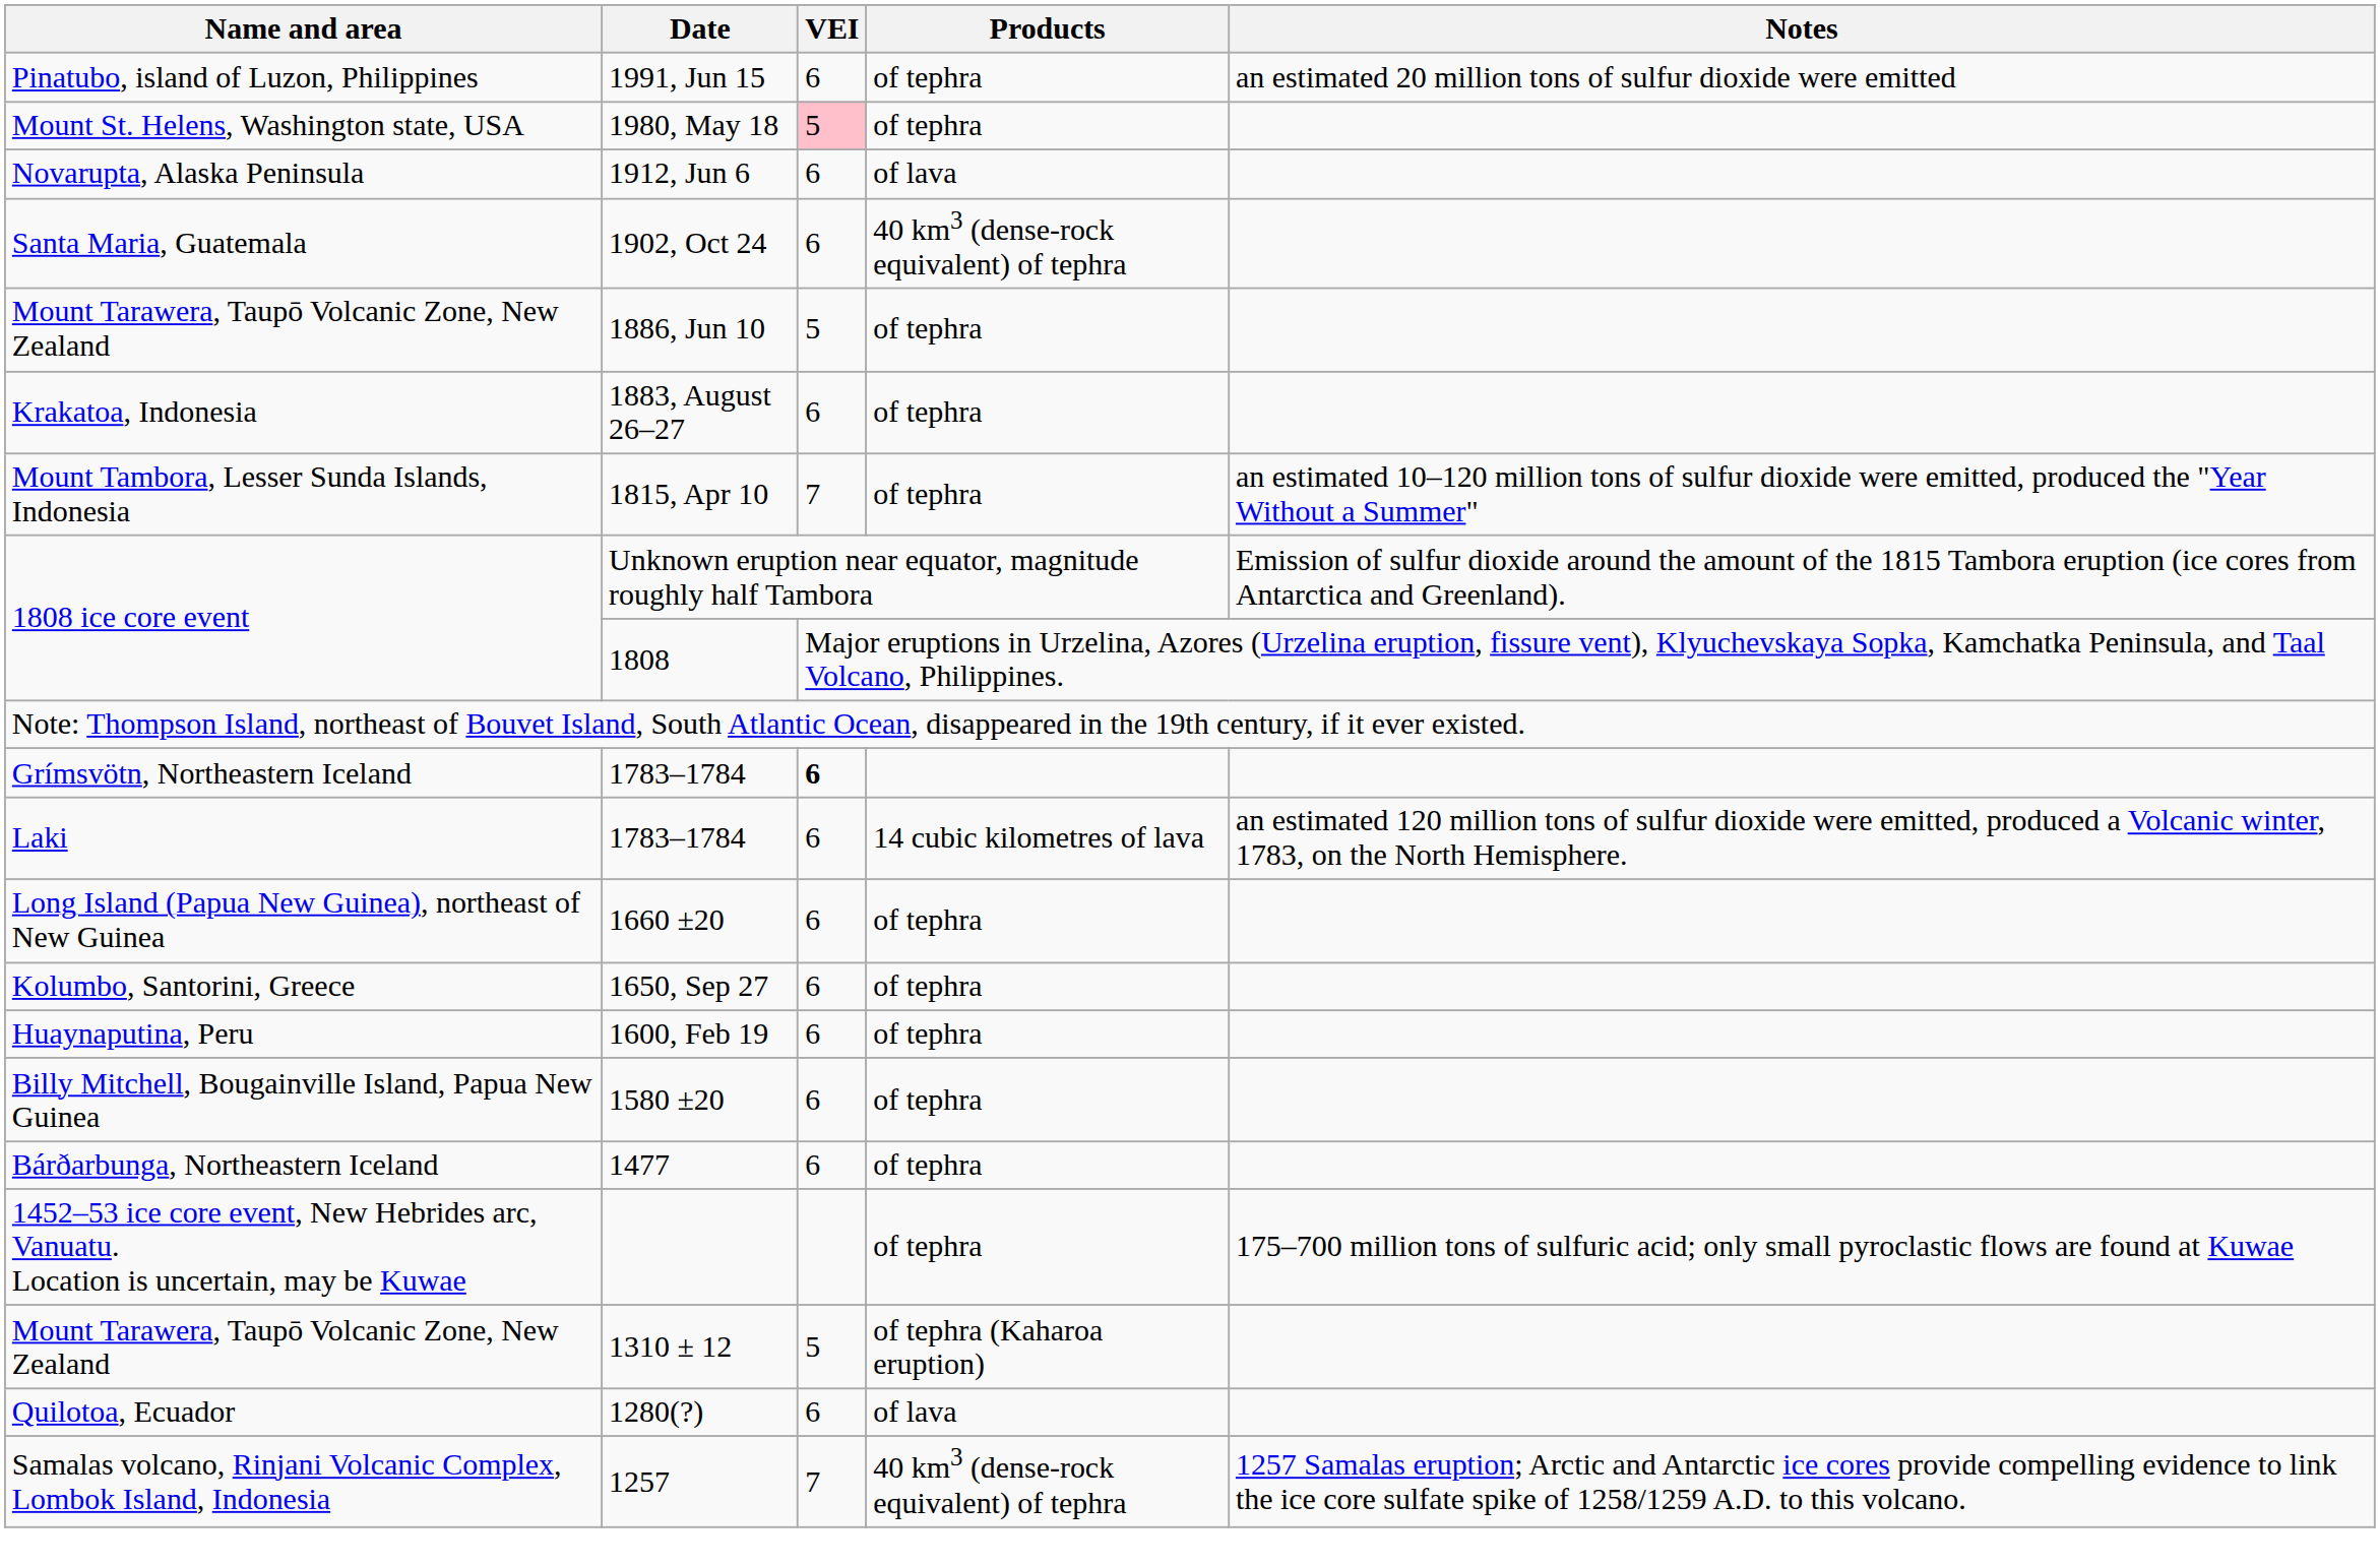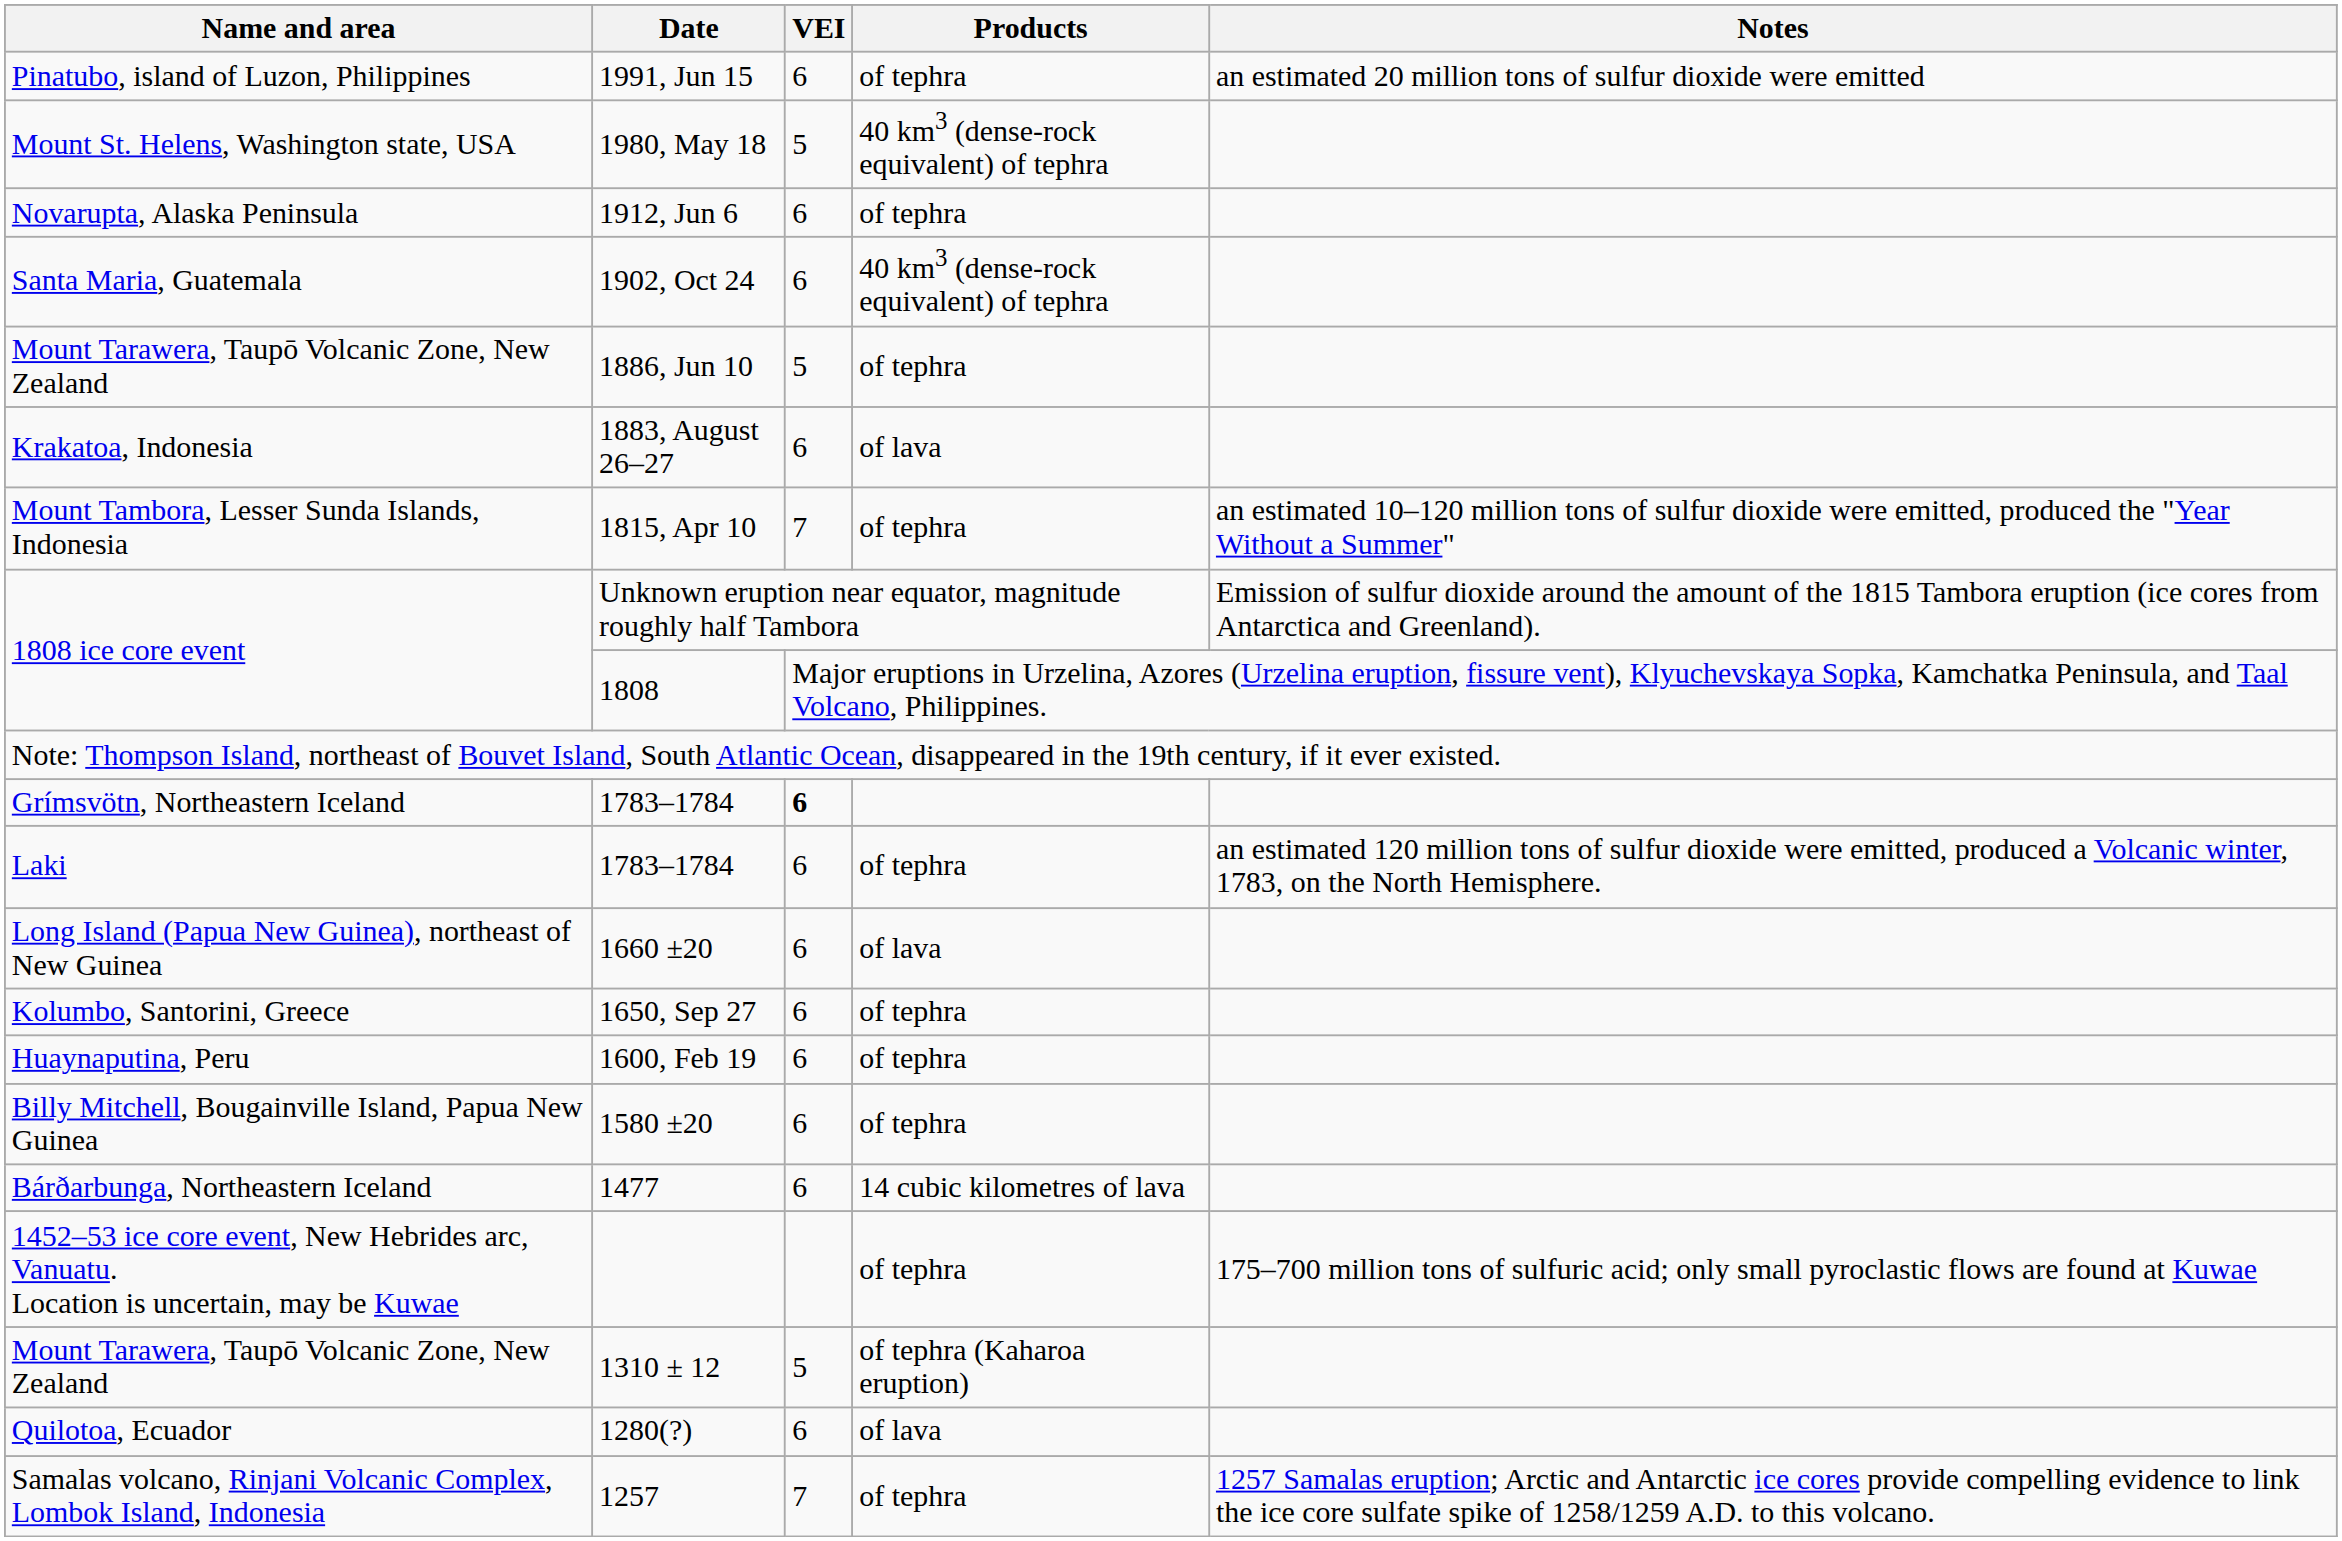1980, May 18 | VEI: pink background -> no background
1980, May 18 | Products: of tephra -> 40 km3 (dense-rock equivalent) of tephra
1912, Jun 6 | Products: of lava -> of tephra
1883, August 26–27 | Products: of tephra -> of lava
Laki / 1783–1784 | Products: 14 cubic kilometres of lava -> of tephra
1660 ±20 | Products: of tephra -> of lava
1477 | Products: of tephra -> 14 cubic kilometres of lava
1257 | Products: 40 km3 (dense-rock equivalent) of tephra -> of tephra
